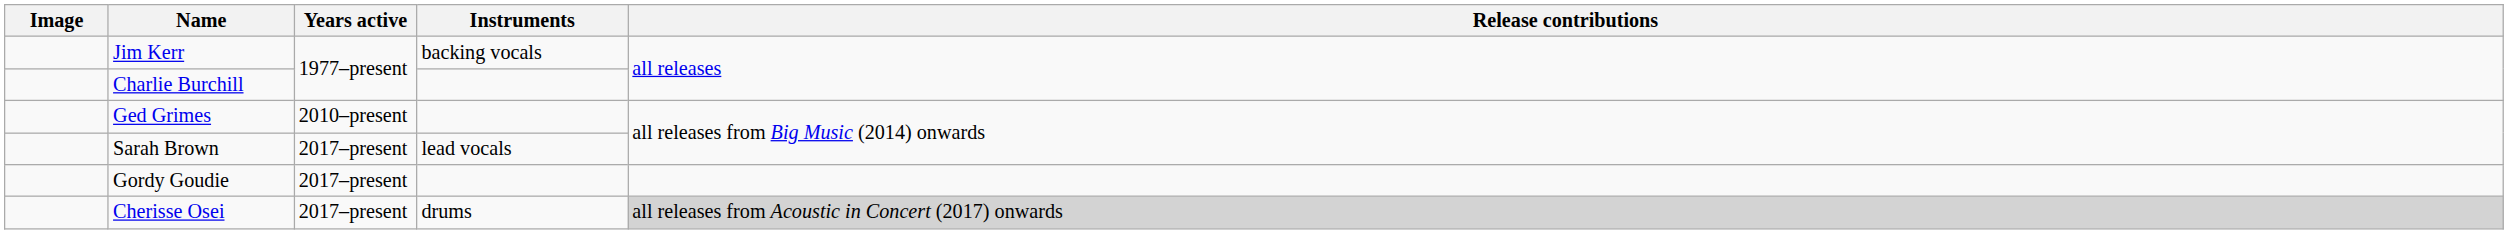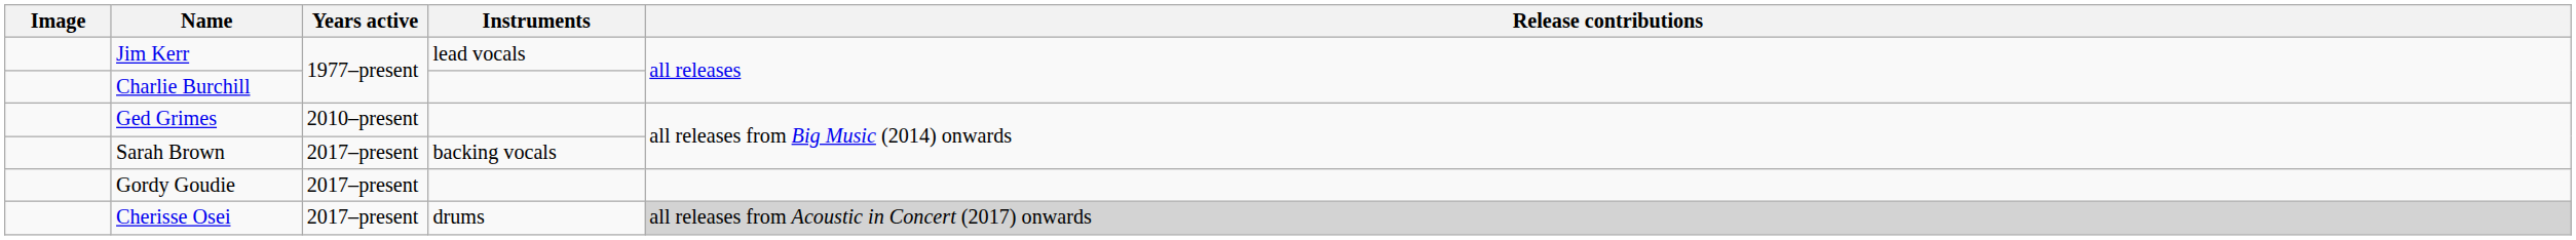Jim Kerr | Instruments: backing vocals -> lead vocals
Sarah Brown | Instruments: lead vocals -> backing vocals
